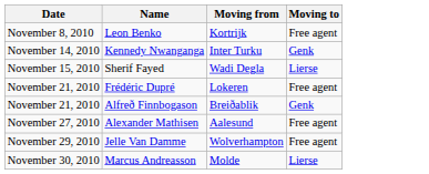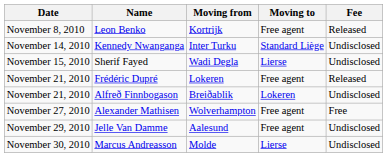+ column: Fee | Released | Undisclosed | Undisclosed | Released | Undisclosed | Free | Undisclosed | Undisclosed
Kennedy Nwanganga | Moving to: Genk -> Standard Liège
Alfreð Finnbogason | Moving to: Genk -> Lokeren
Alexander Mathisen | Moving from: Aalesund -> Wolverhampton
Jelle Van Damme | Moving from: Wolverhampton -> Aalesund
